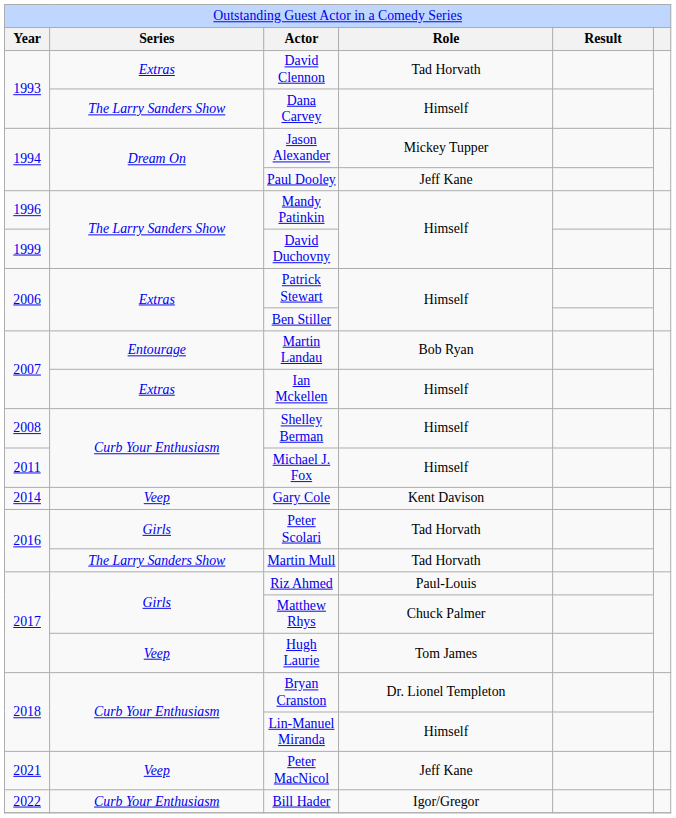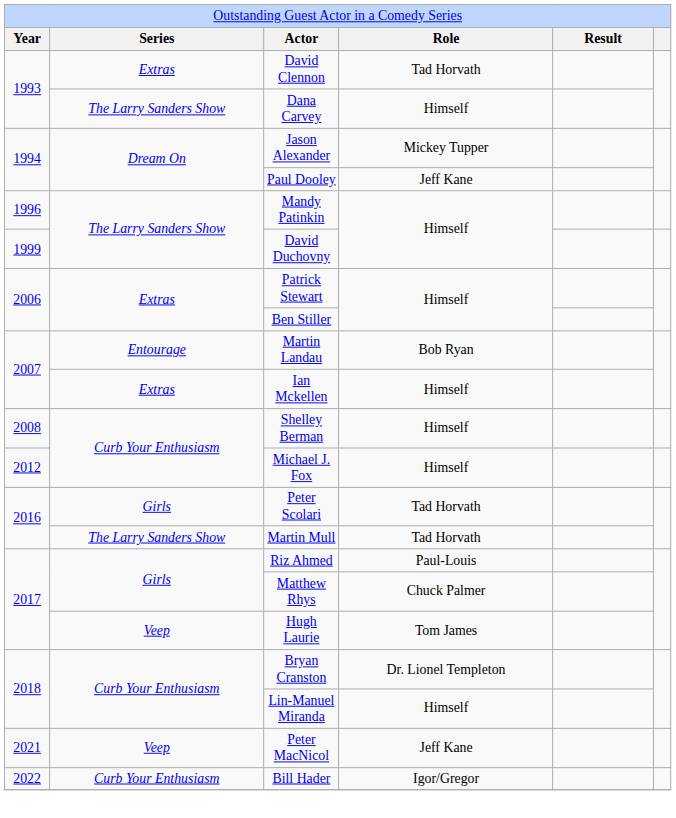Michael J. Fox | column 1: 2011 -> 2012
- row: 2014 | Veep | Gary Cole | Kent Davison
